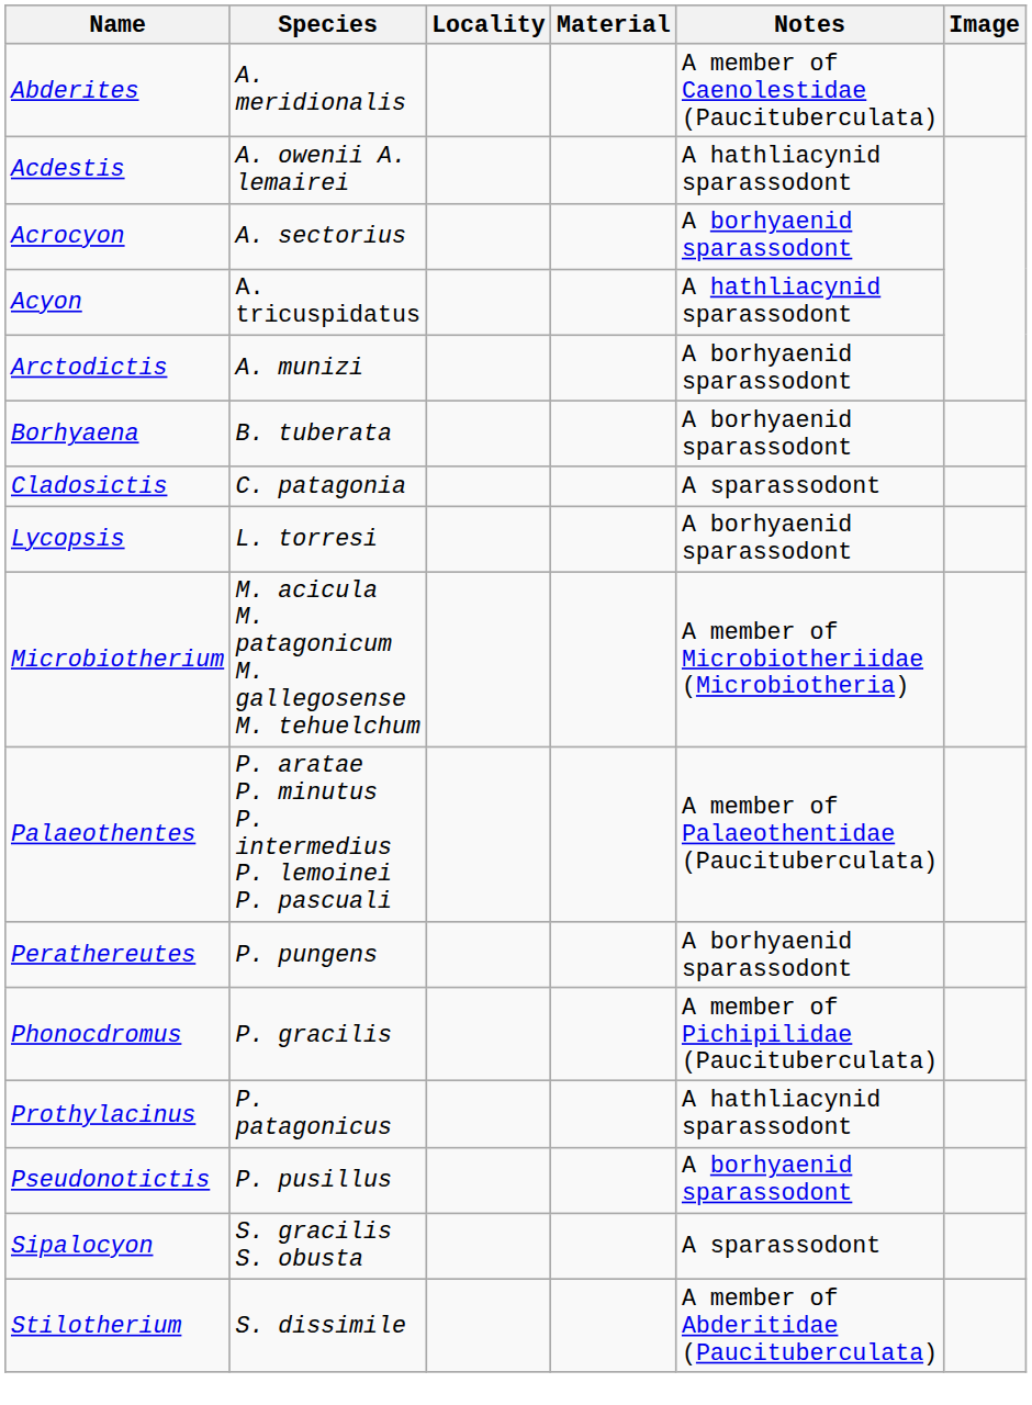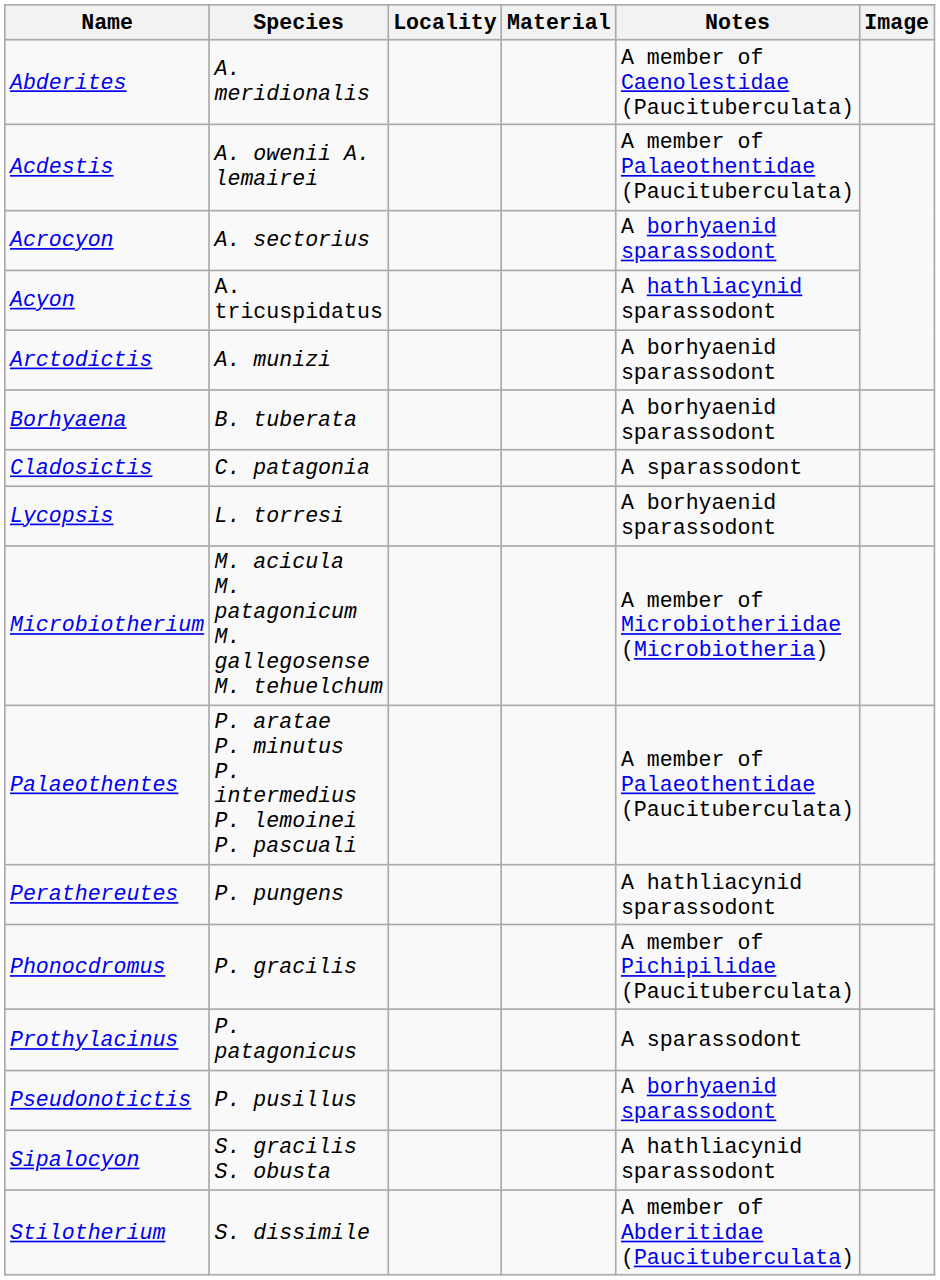Acdestis | Notes: A hathliacynid sparassodont -> A member of Palaeothentidae (Paucituberculata)
Perathereutes | Notes: A borhyaenid sparassodont -> A hathliacynid sparassodont
Prothylacinus | Notes: A hathliacynid sparassodont -> A sparassodont
Sipalocyon | Notes: A sparassodont -> A hathliacynid sparassodont
